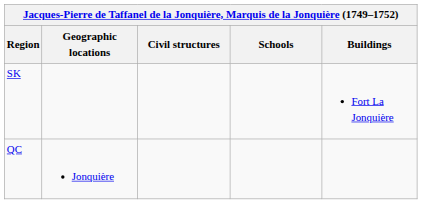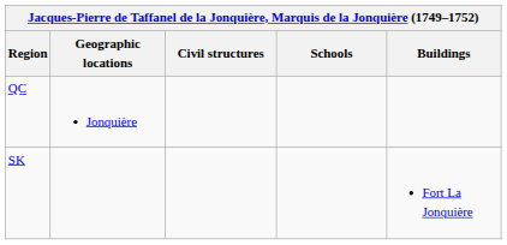rows swapped: QC <-> SK
